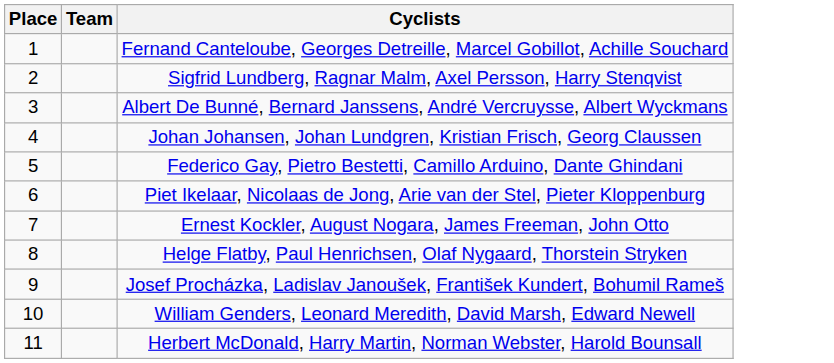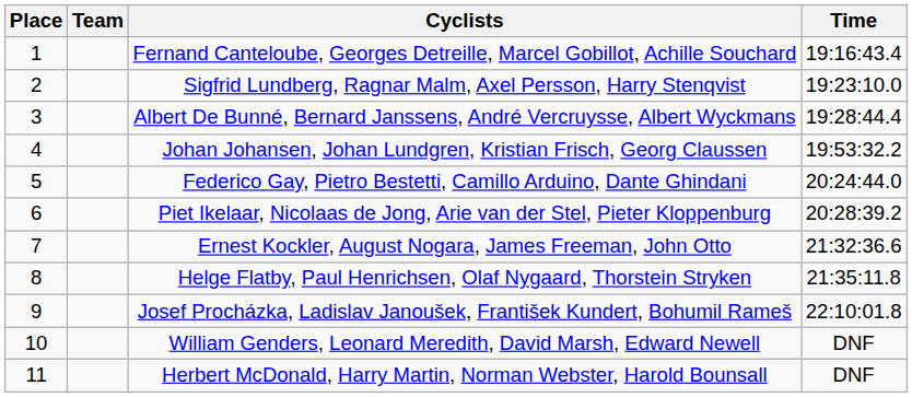+ column: Time | 19:16:43.4 | 19:23:10.0 | 19:28:44.4 | 19:53:32.2 | 20:24:44.0 | 20:28:39.2 | 21:32:36.6 | 21:35:11.8 | 22:10:01.8 | DNF | DNF
